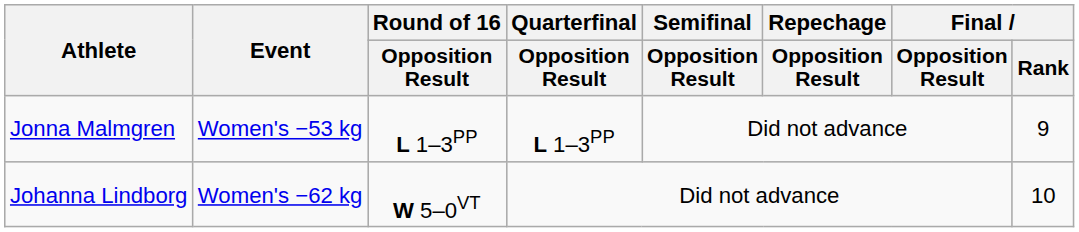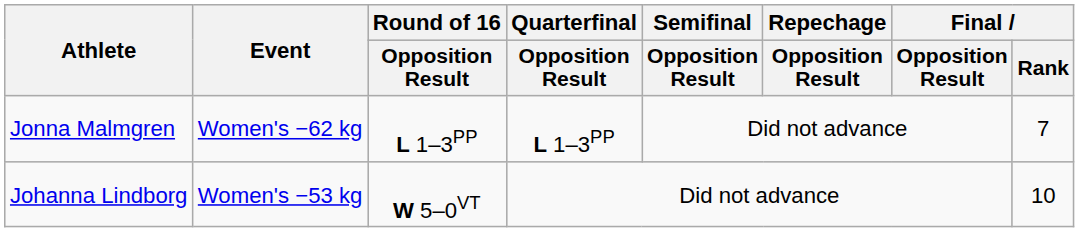Jonna Malmgren | Event: Women's −53 kg -> Women's −62 kg
Jonna Malmgren | Final / Rank: 9 -> 7
Johanna Lindborg | Event: Women's −62 kg -> Women's −53 kg
